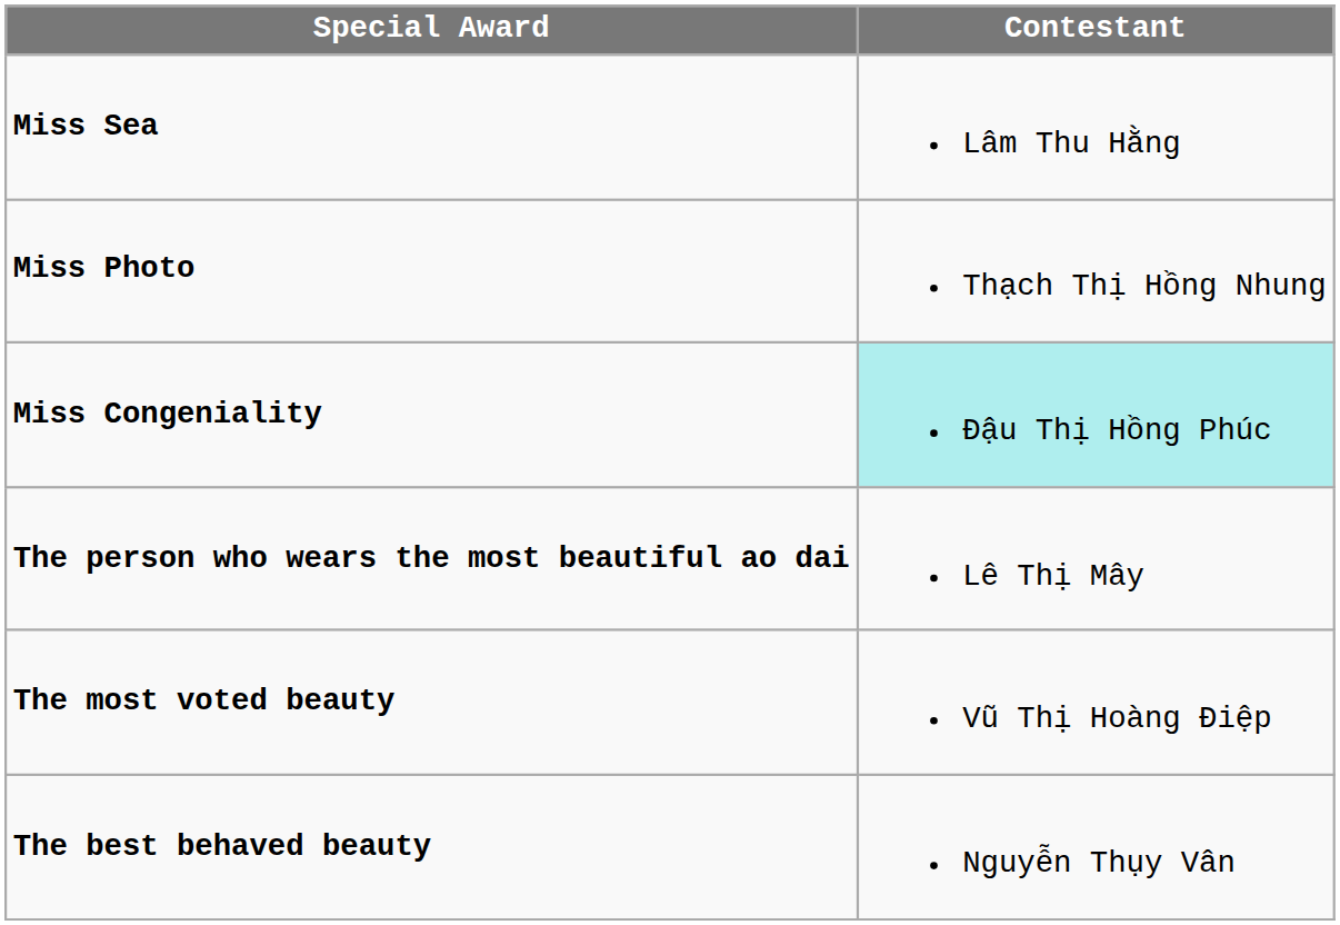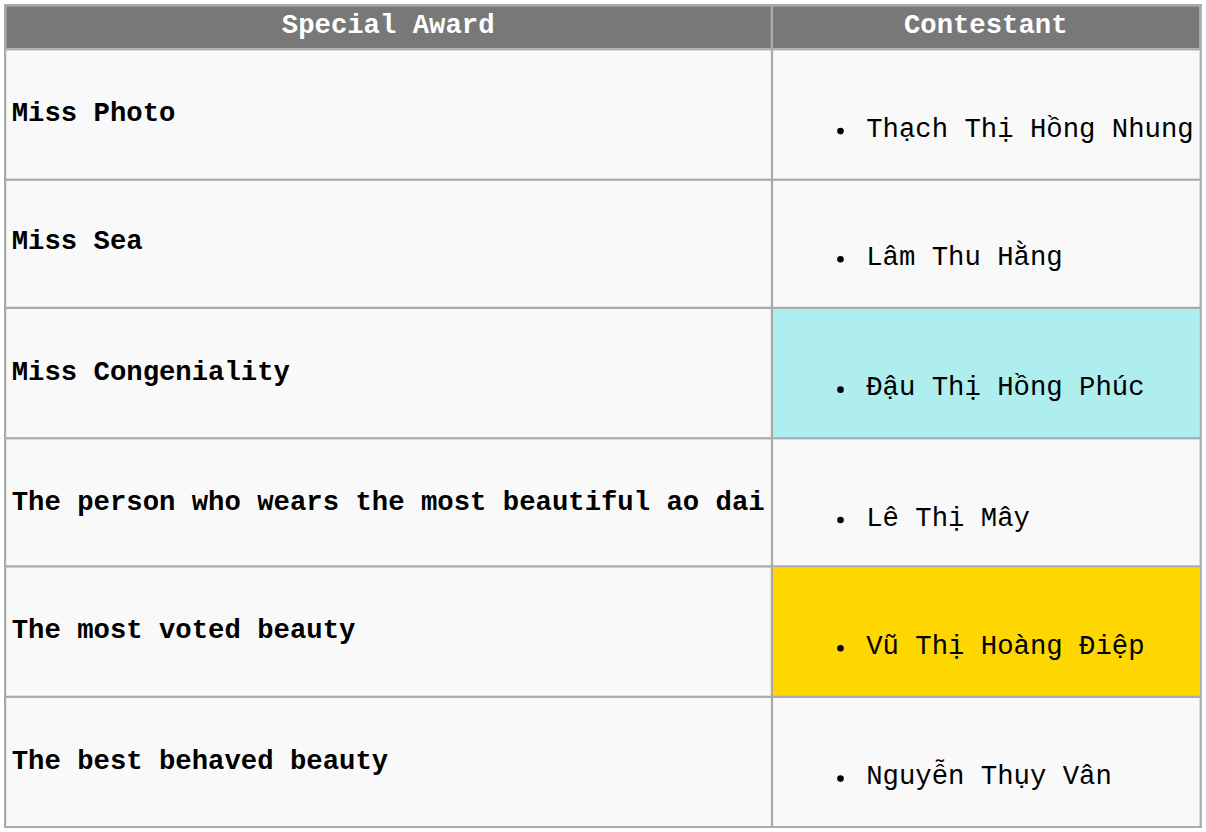rows swapped: Miss Photo <-> Miss Sea
The most voted beauty | Contestant: no background -> gold background
